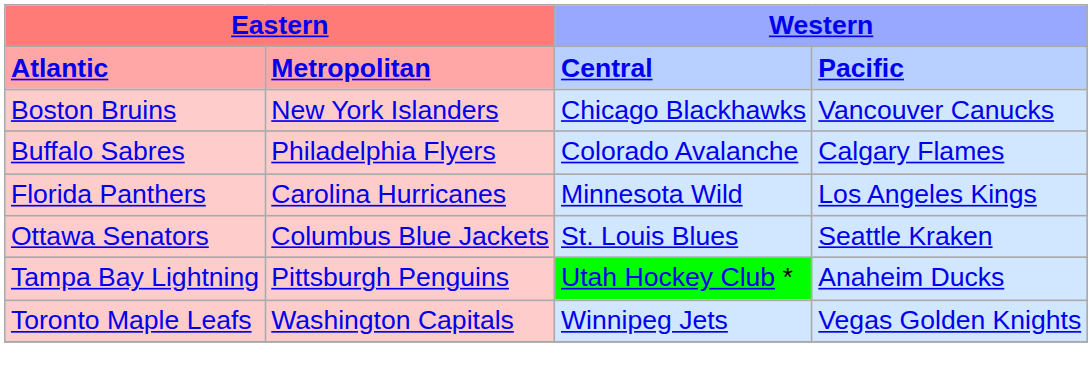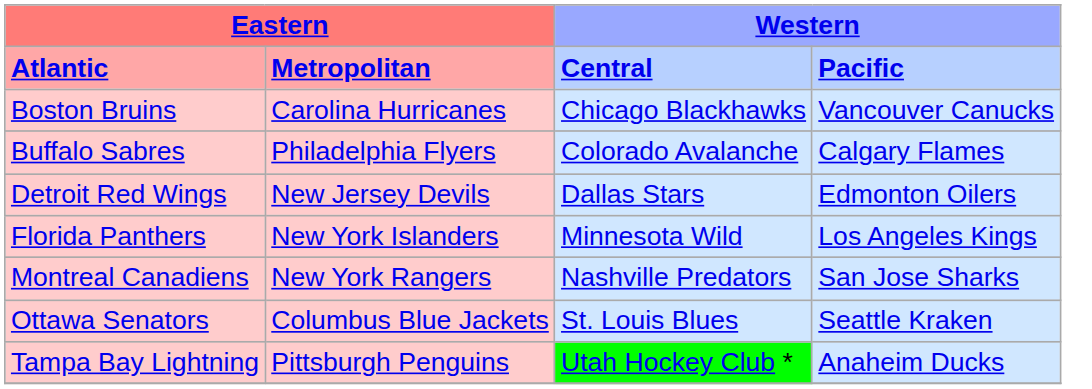Boston Bruins | column 2: New York Islanders -> Carolina Hurricanes
+ row: Detroit Red Wings | New Jersey Devils | Dallas Stars | Edmonton Oilers
Florida Panthers | column 2: Carolina Hurricanes -> New York Islanders
+ row: Montreal Canadiens | New York Rangers | Nashville Predators | San Jose Sharks
- row: Toronto Maple Leafs | Washington Capitals | Winnipeg Jets | Vegas Golden Knights
